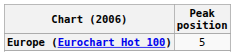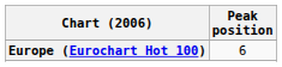Europe (Eurochart Hot 100) | Peak position: 5 -> 6
